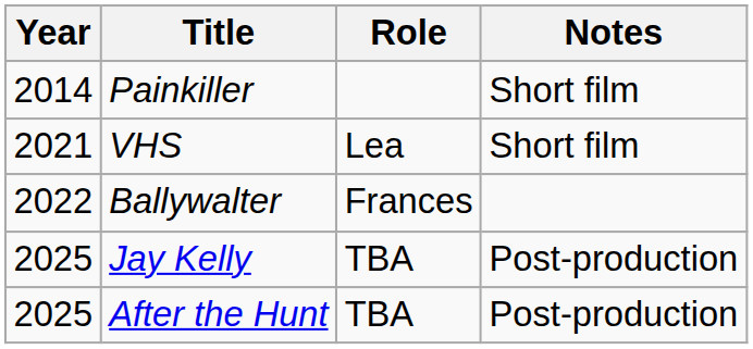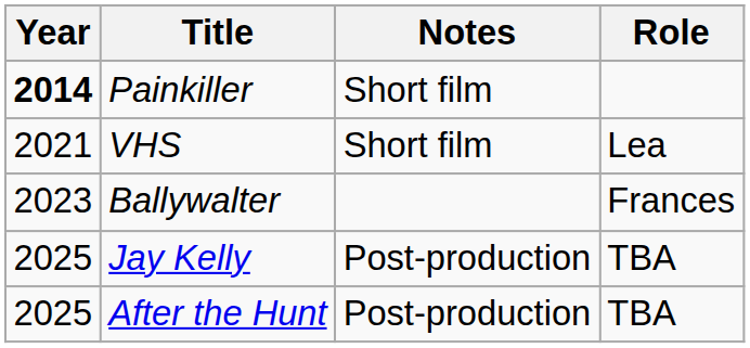columns swapped: Role <-> Notes
Painkiller | Year: normal -> bold
Ballywalter | Year: 2022 -> 2023
